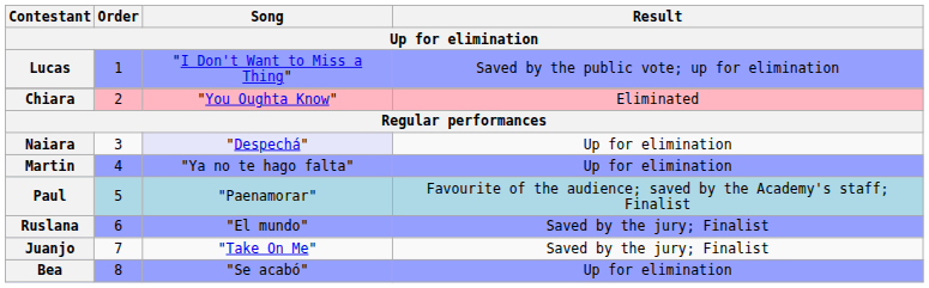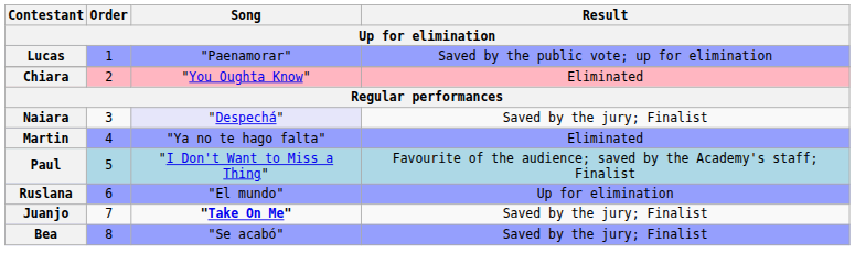Lucas | Song: "I Don't Want to Miss a Thing" -> "Paenamorar"
Naiara | Result: Up for elimination -> Saved by the jury; Finalist
Martin | Result: Up for elimination -> Eliminated
Paul | Song: "Paenamorar" -> "I Don't Want to Miss a Thing"
Ruslana | Result: Saved by the jury; Finalist -> Up for elimination
Juanjo | Song: normal -> bold
Bea | Result: Up for elimination -> Saved by the jury; Finalist
